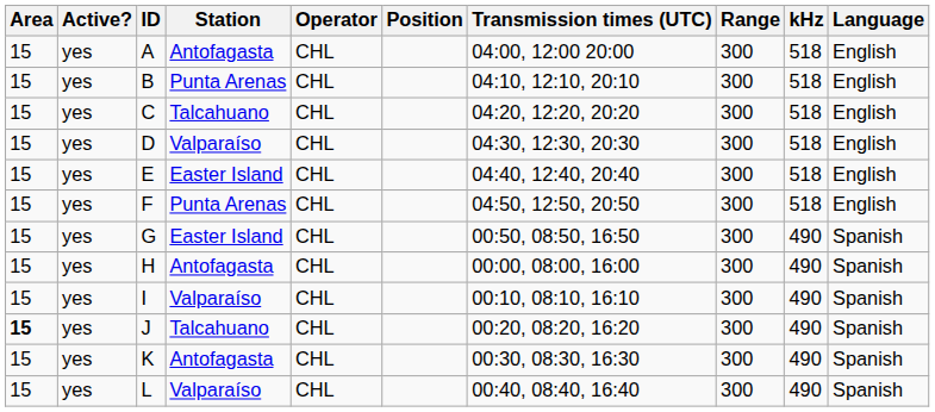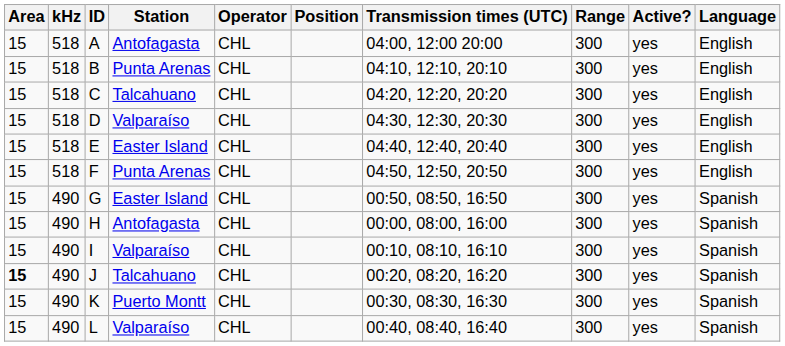columns swapped: kHz <-> Active?
K | Station: Antofagasta -> Puerto Montt
